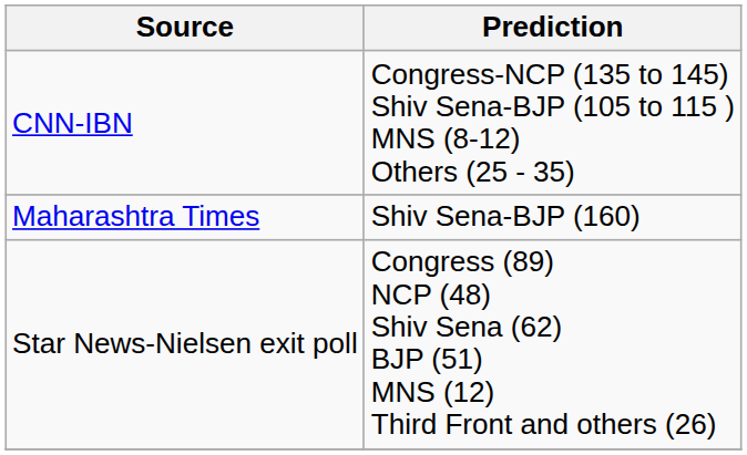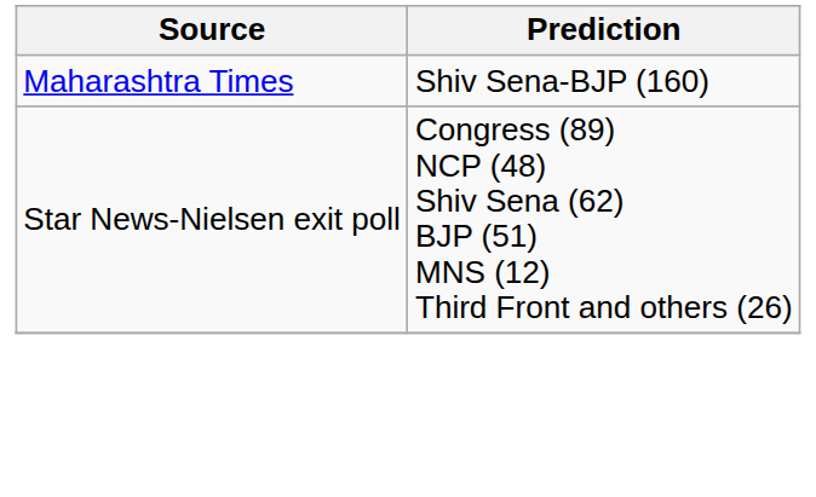- row: CNN-IBN | Congress-NCP (135 to 145) Shiv Sena-BJP (105 to 115 ) MNS (8-12) Others (25 - 35)
